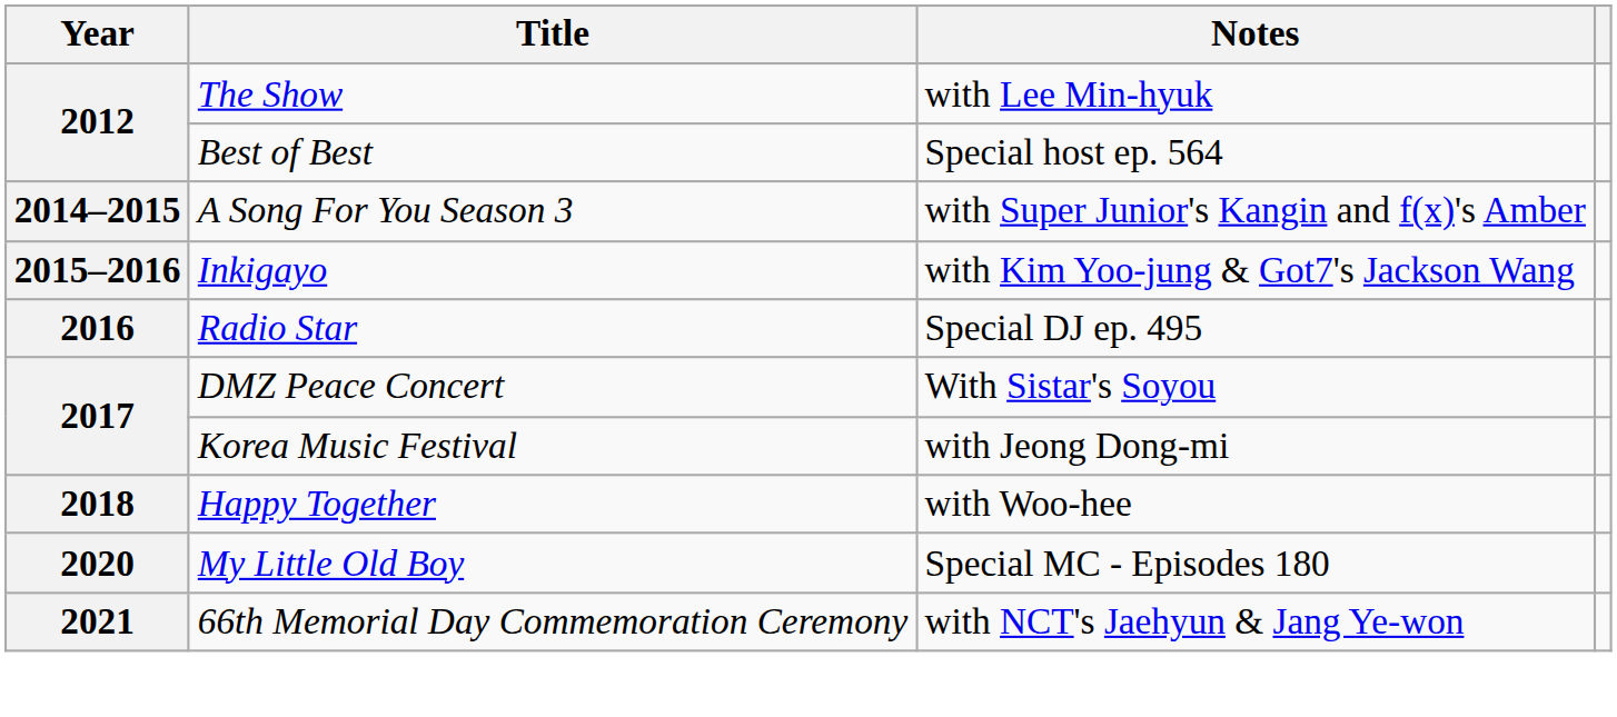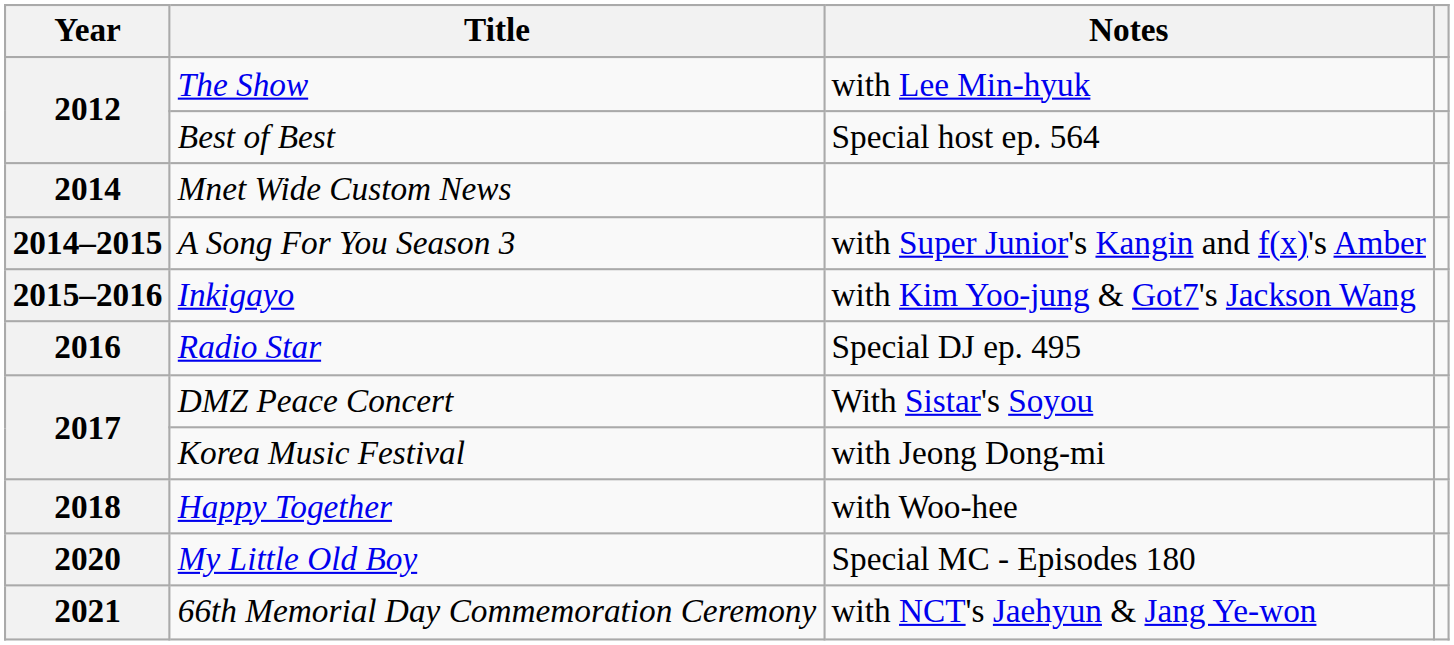+ row: 2014 | Mnet Wide Custom News
